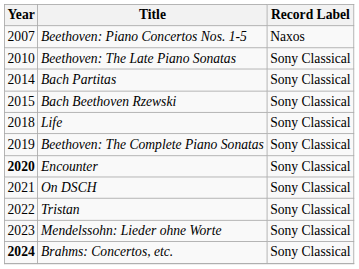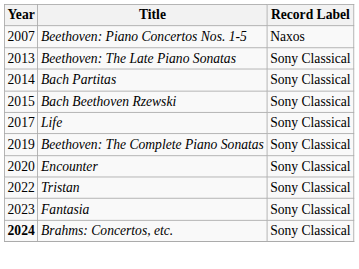Beethoven: The Late Piano Sonatas | Year: 2010 -> 2013
Life | Year: 2018 -> 2017
Encounter | Year: bold -> normal
- row: 2021 | On DSCH | Sony Classical
+ row: 2023 | Fantasia | Sony Classical
- row: 2023 | Mendelssohn: Lieder ohne Worte | Sony Classical
